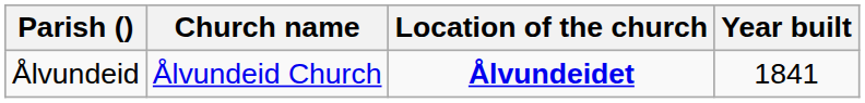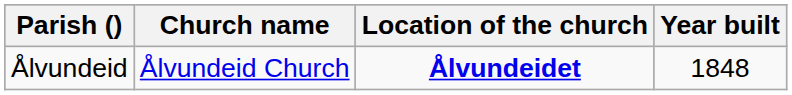Ålvundeid | Year built: 1841 -> 1848
